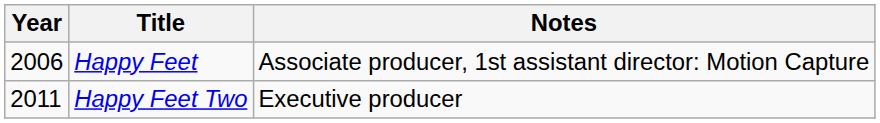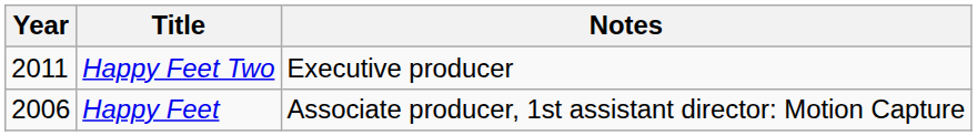rows swapped: Happy Feet <-> Happy Feet Two
